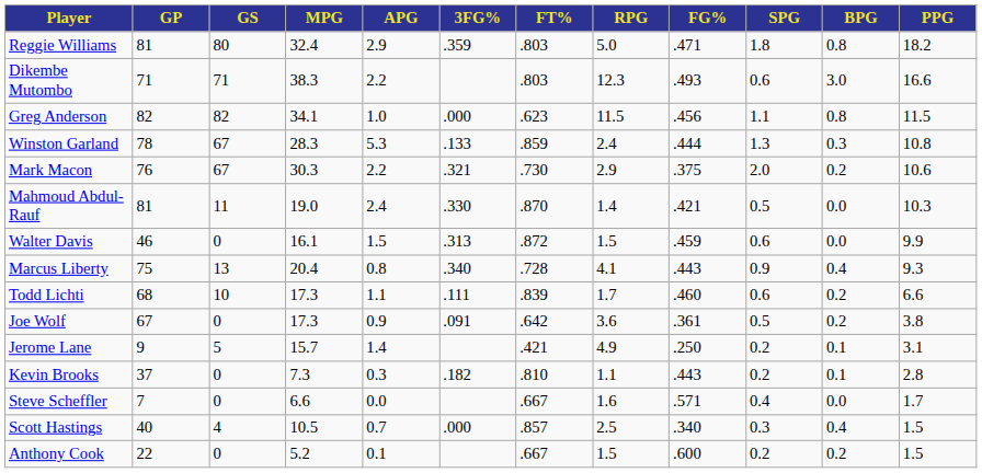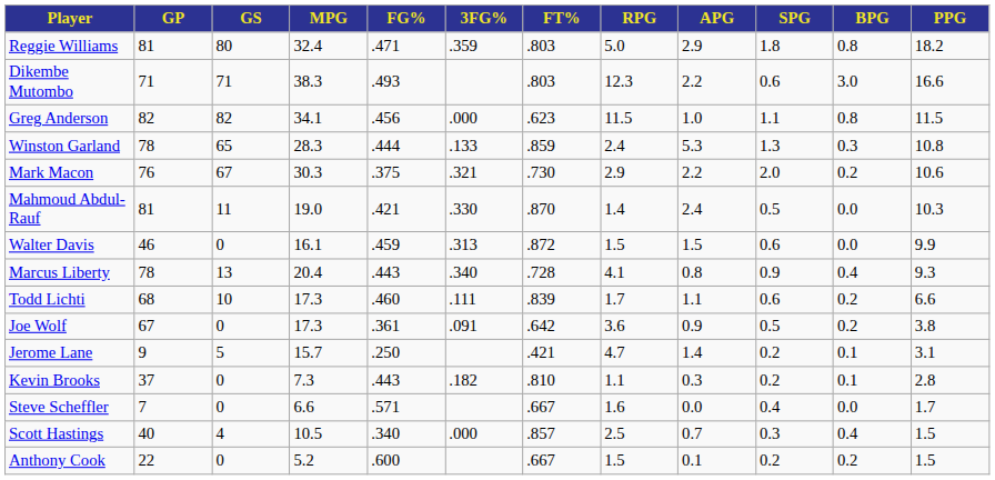columns swapped: FG% <-> APG
Winston Garland | GS: 67 -> 65
Marcus Liberty | GP: 75 -> 78
Jerome Lane | RPG: 4.9 -> 4.7
